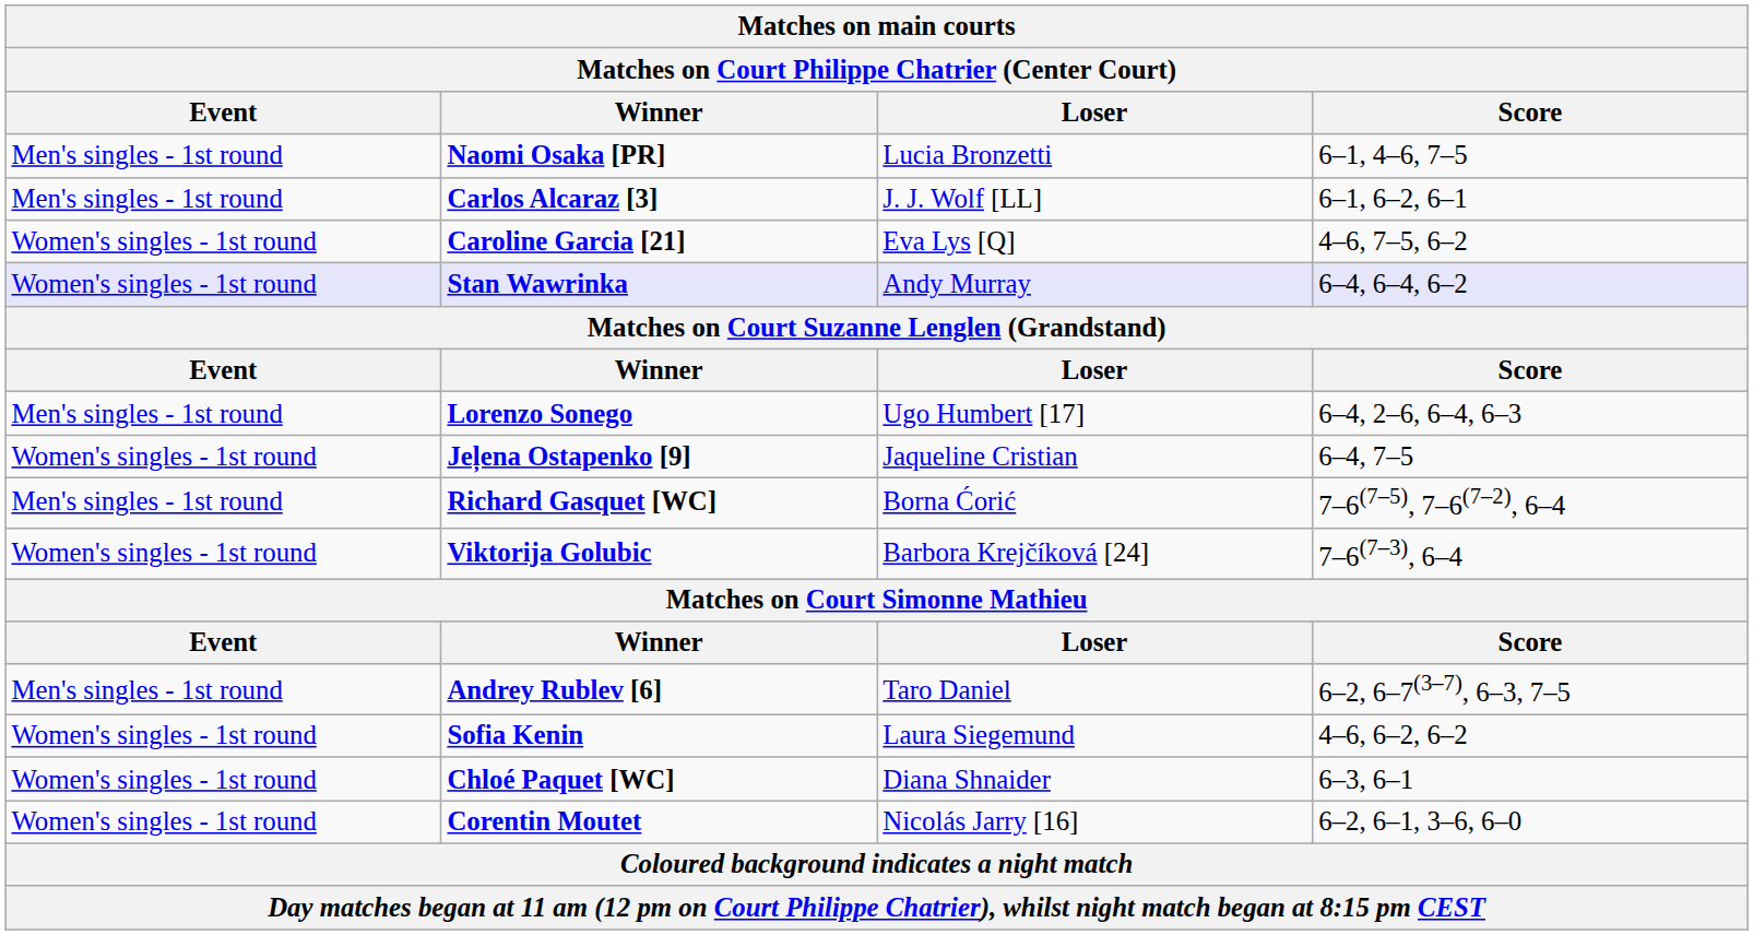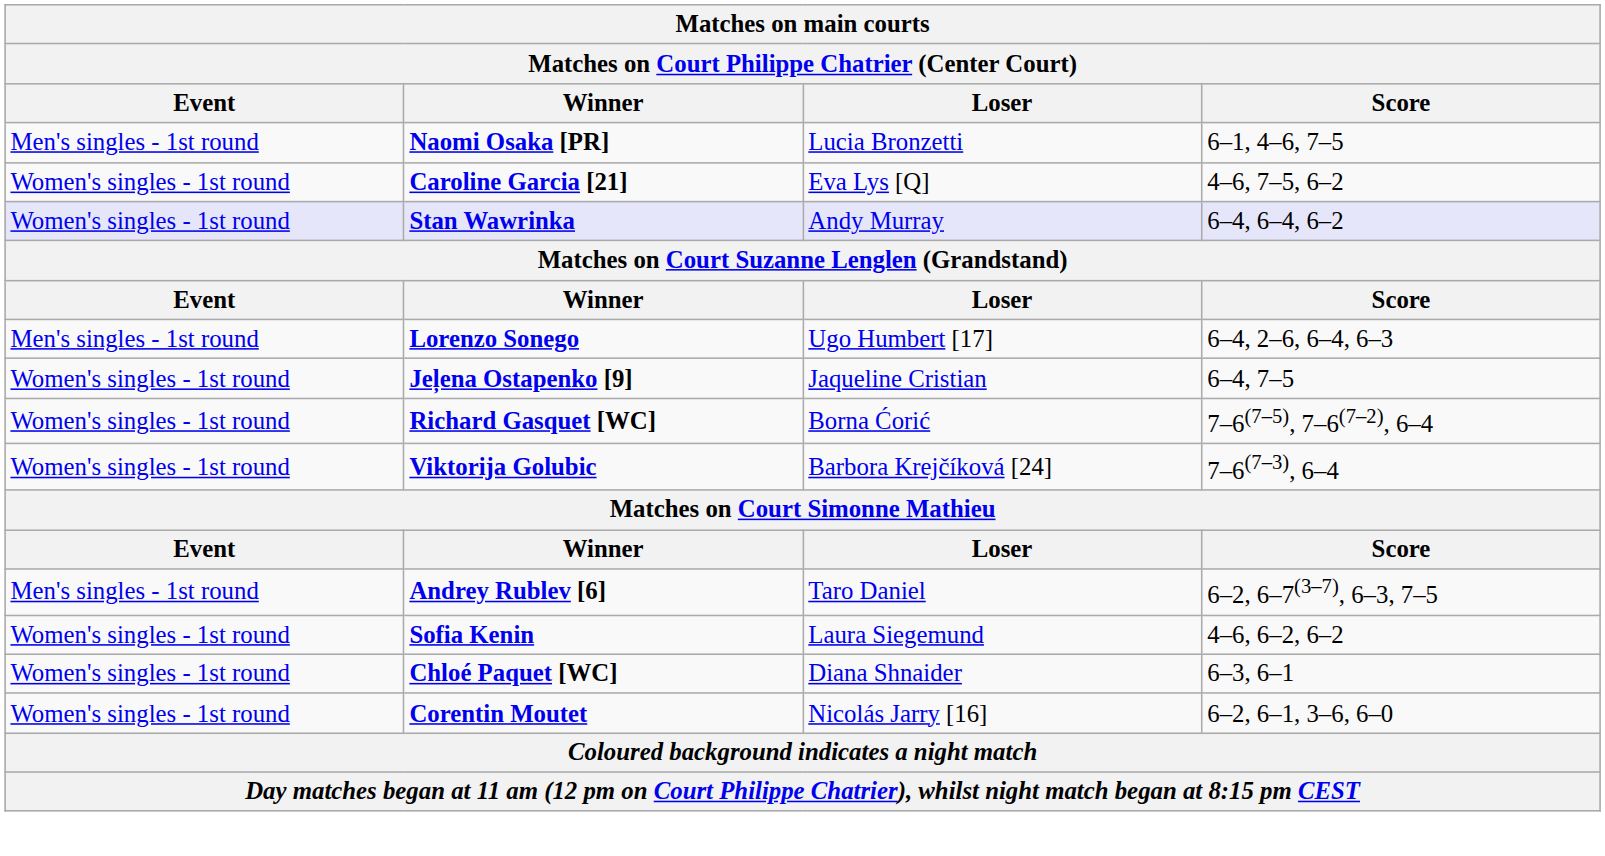- row: Men's singles - 1st round | Carlos Alcaraz [3] | J. J. Wolf [LL] | 6–1, 6–2, 6–1
Richard Gasquet [WC] | Event: Men's singles - 1st round -> Women's singles - 1st round
